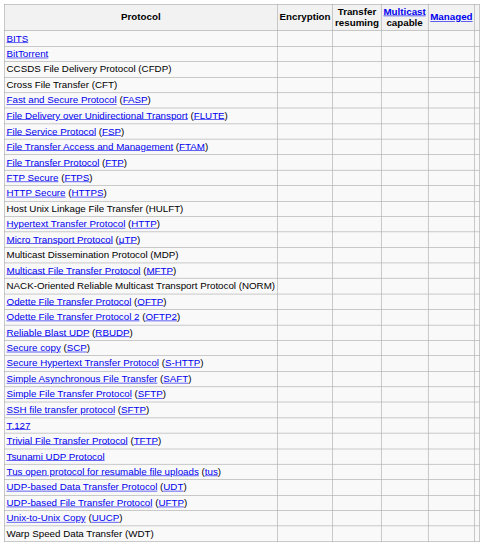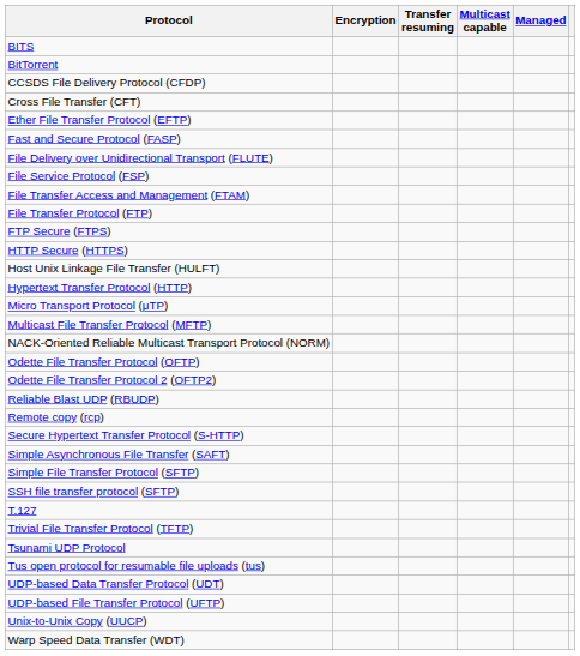+ row: Ether File Transfer Protocol (EFTP)
- row: Multicast Dissemination Protocol (MDP)
+ row: Remote copy (rcp)
- row: Secure copy (SCP)
